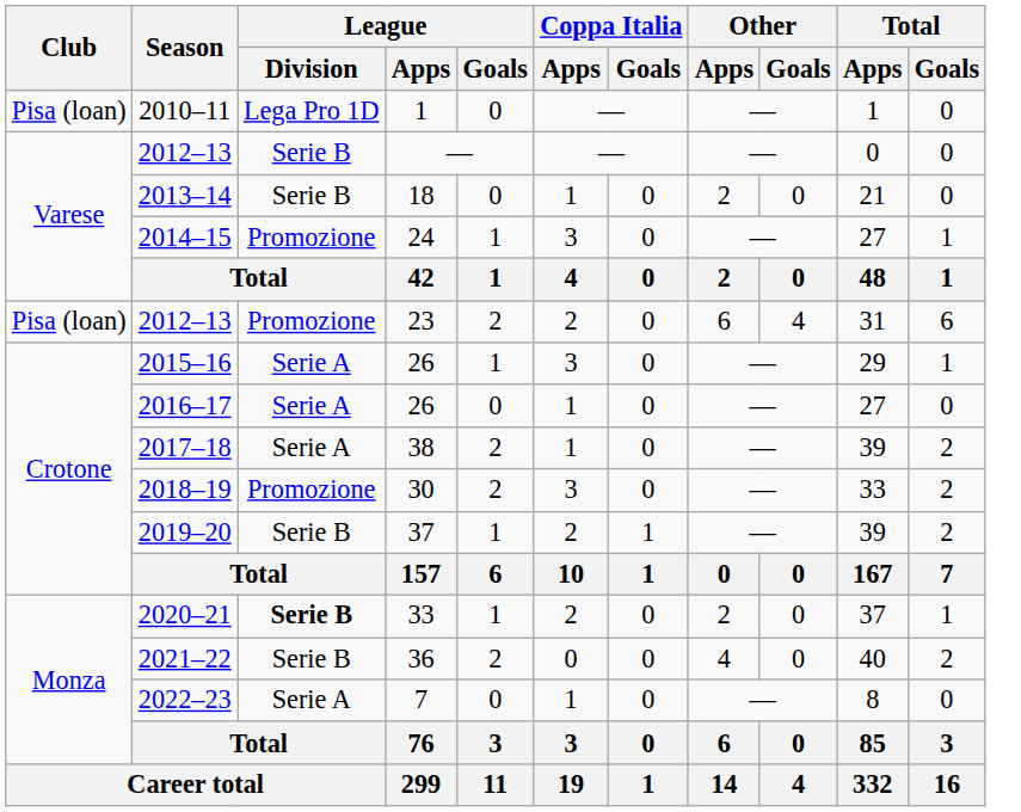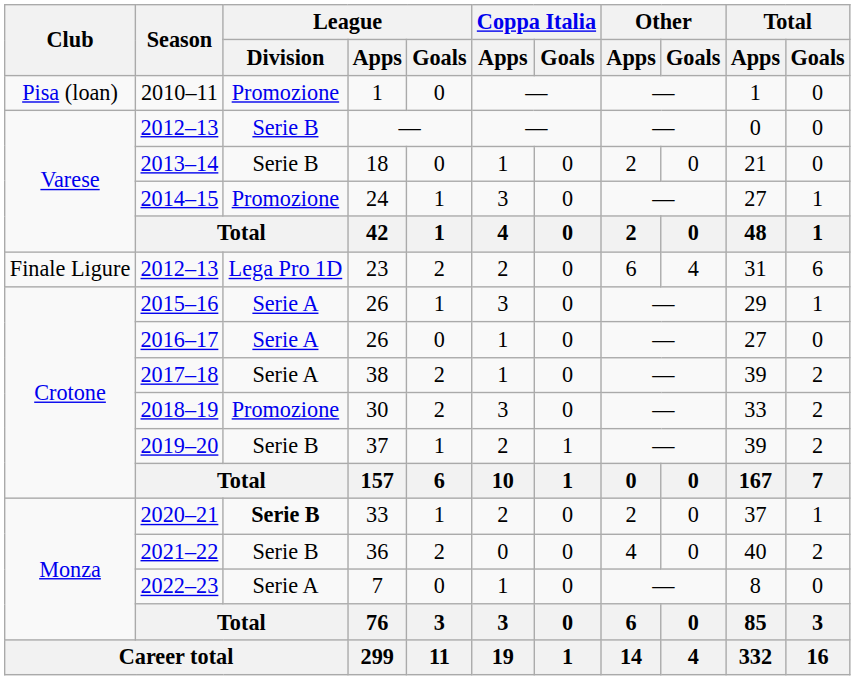2010–11 | League / Division: Lega Pro 1D -> Promozione
2012–13 / 23 | Club: Pisa (loan) -> Finale Ligure
2012–13 / 23 | League / Division: Promozione -> Lega Pro 1D
